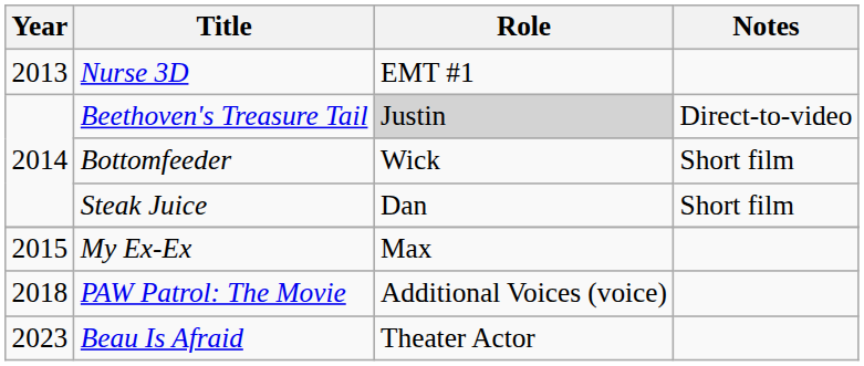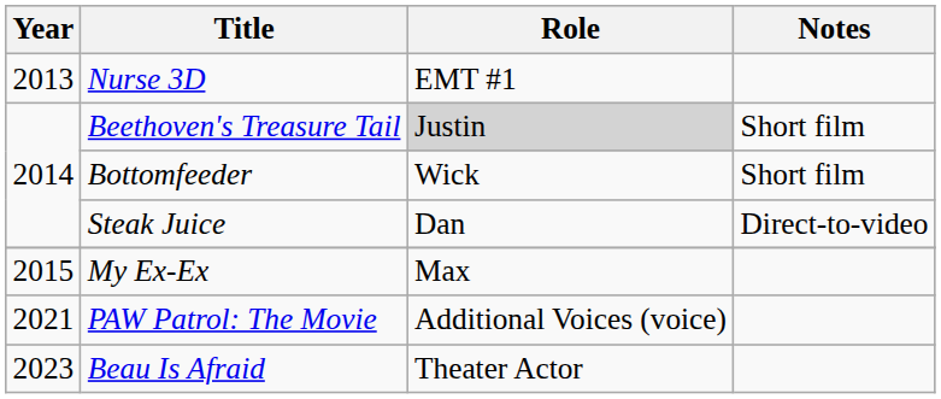Beethoven's Treasure Tail | Notes: Direct-to-video -> Short film
Steak Juice | Notes: Short film -> Direct-to-video
PAW Patrol: The Movie | Year: 2018 -> 2021
